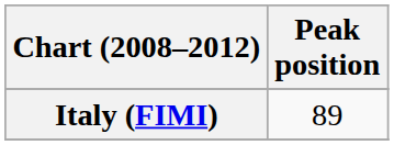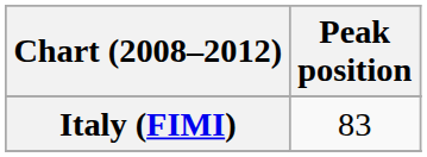Italy (FIMI) | Peak position: 89 -> 83
